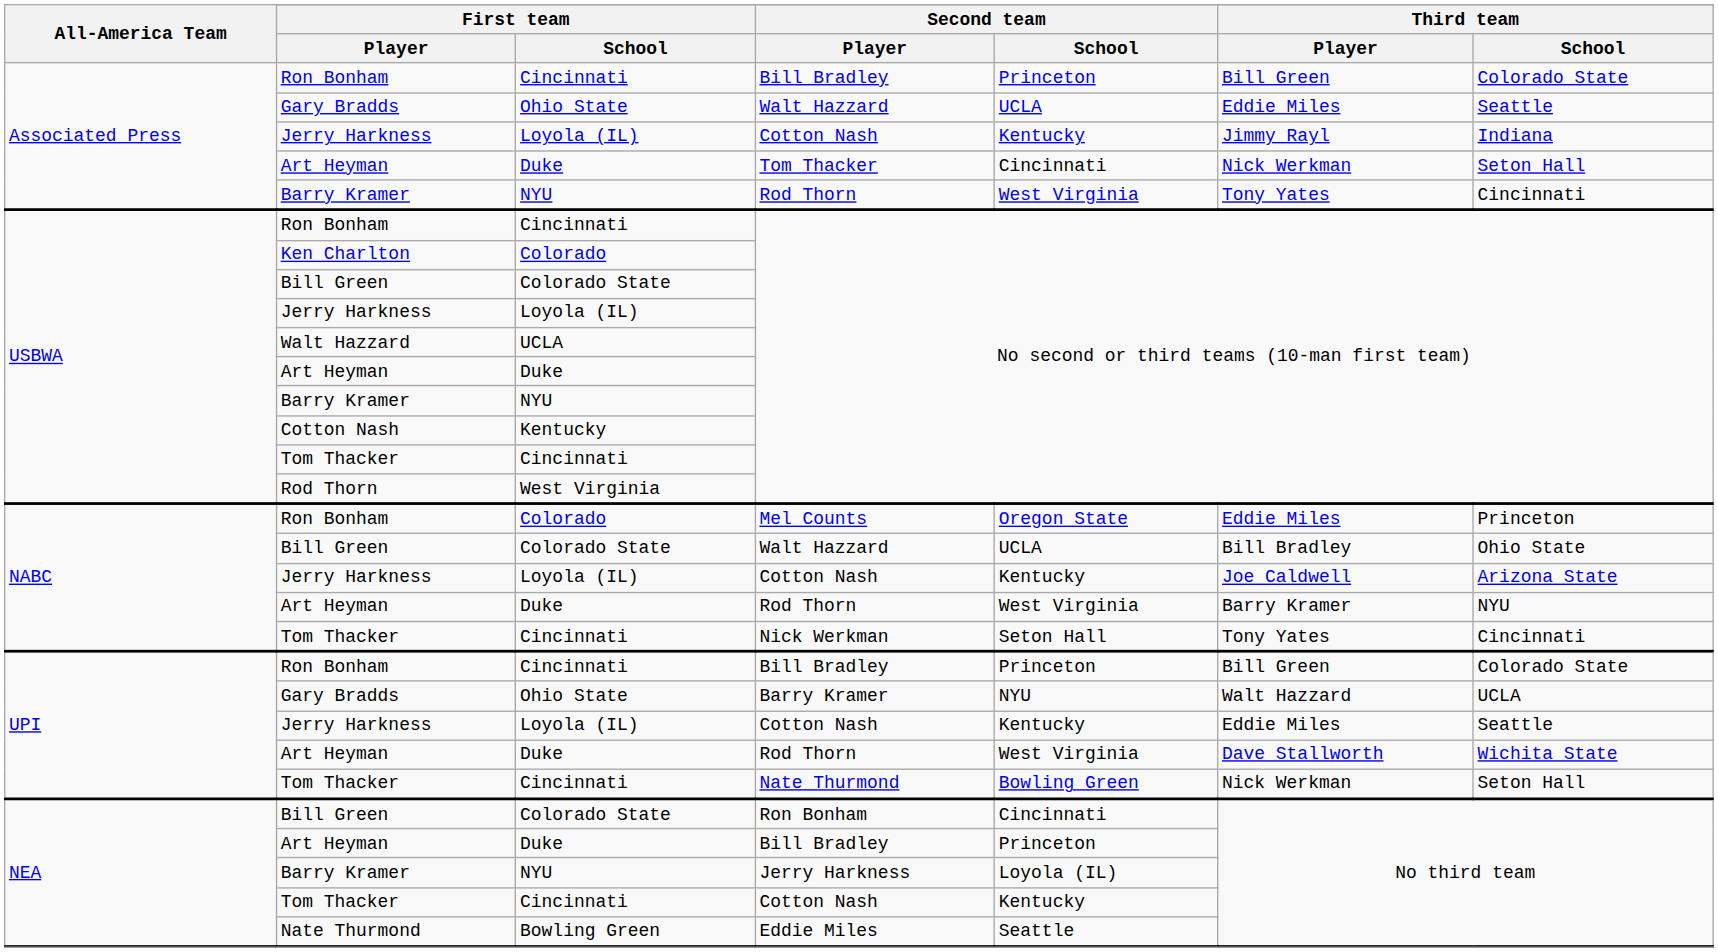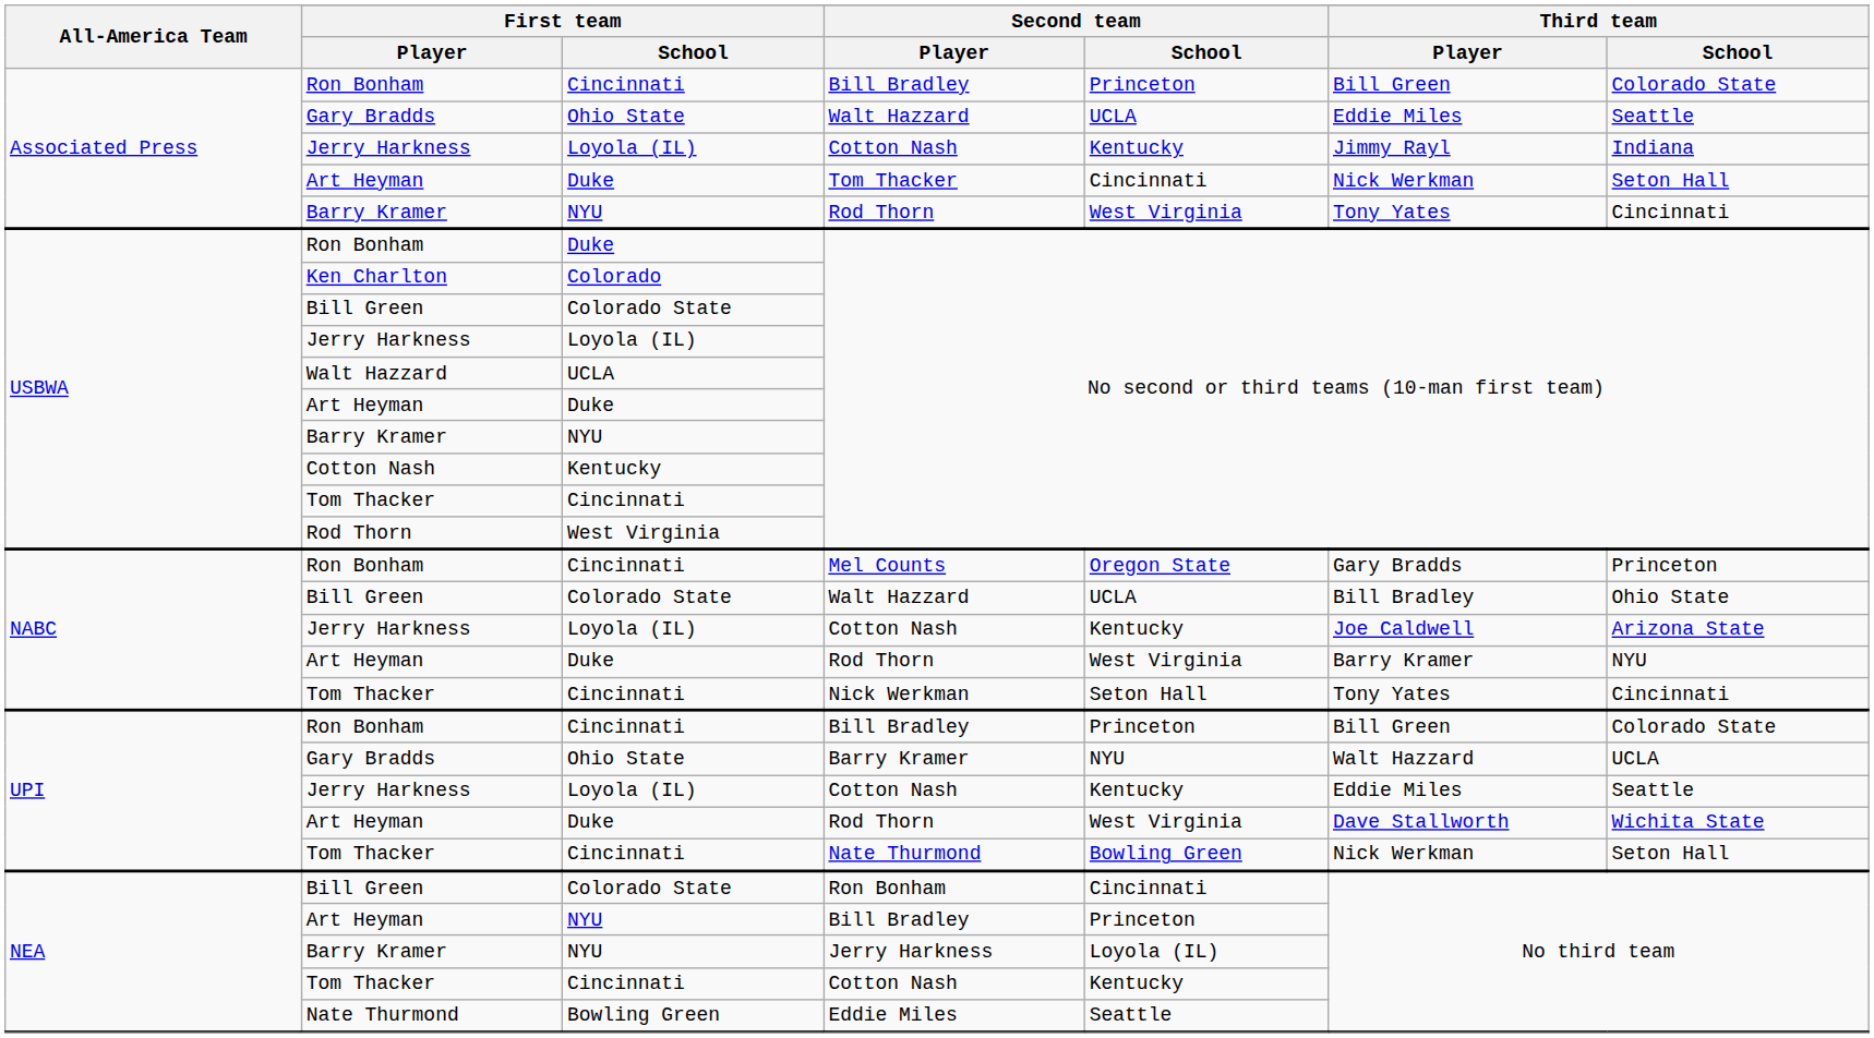Ron Bonham / No second or third teams (10-man first team) | First team / School: Cincinnati -> Duke
Mel Counts | First team / School: Colorado -> Cincinnati
Mel Counts | Third team / Player: Eddie Miles -> Gary Bradds
Art Heyman / Bill Bradley | First team / School: Duke -> NYU
